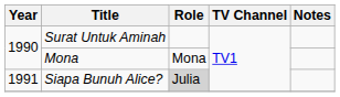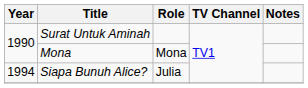Siapa Bunuh Alice? | Year: 1991 -> 1994
Siapa Bunuh Alice? | Role: lightgrey background -> no background
